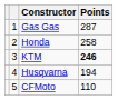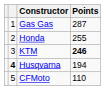Honda | Points: 258 -> 255
Husqvarna | column 2: normal -> bold
